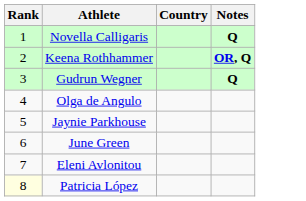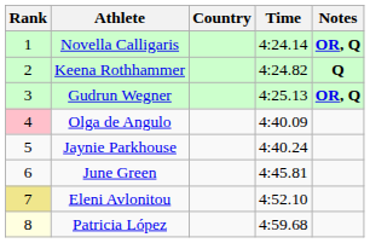+ column: Time | 4:24.14 | 4:24.82 | 4:25.13 | 4:40.09 | 4:40.24 | 4:45.81 | 4:52.10 | 4:59.68
Novella Calligaris | Notes: Q -> OR, Q
Keena Rothhammer | Notes: OR, Q -> Q
Gudrun Wegner | Notes: Q -> OR, Q
Olga de Angulo | Rank: no background -> pink background
Eleni Avlonitou | Rank: no background -> khaki background
